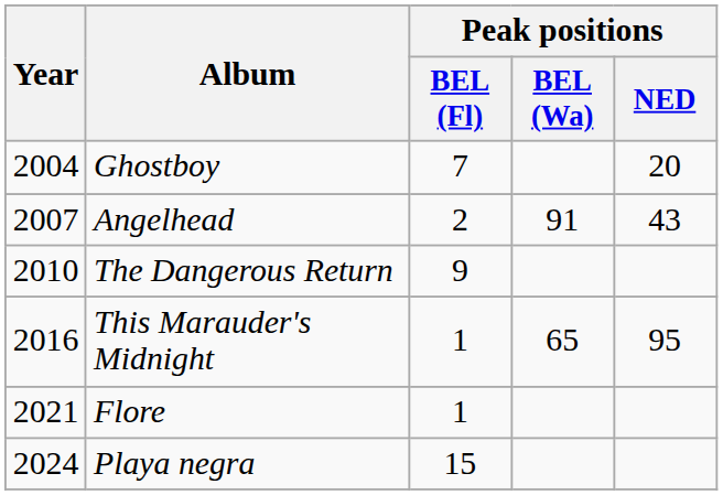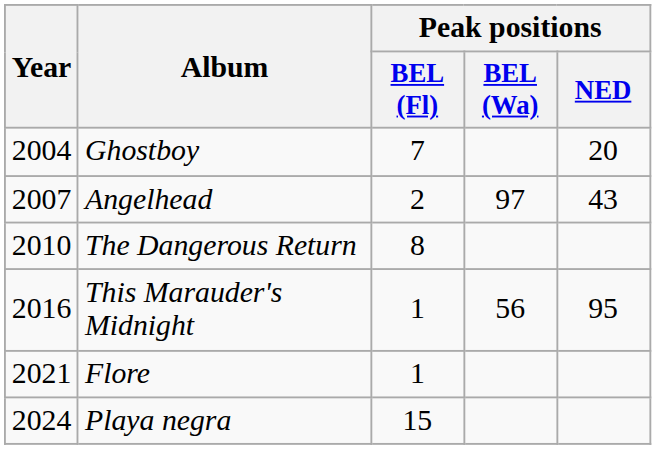Angelhead | Peak positions / BEL (Wa): 91 -> 97
The Dangerous Return | Peak positions / BEL (Fl): 9 -> 8
This Marauder's Midnight | Peak positions / BEL (Wa): 65 -> 56
